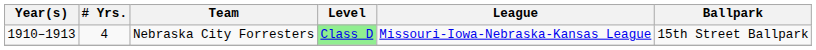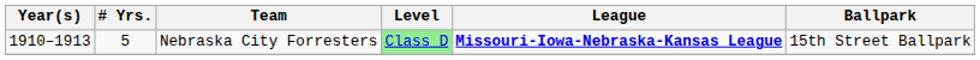Nebraska City Forresters | # Yrs.: 4 -> 5
Nebraska City Forresters | League: normal -> bold
